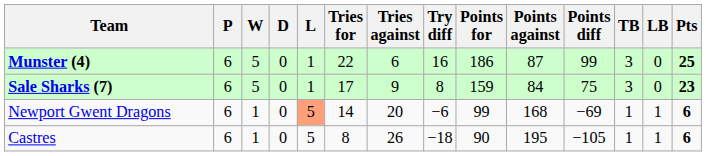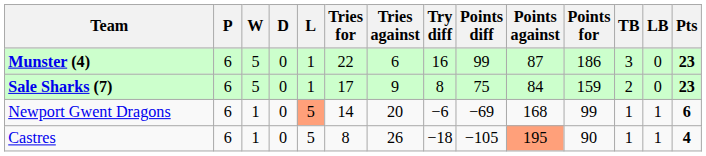columns swapped: Points for <-> Points diff
Munster (4) | Pts: 25 -> 23
Sale Sharks (7) | TB: 3 -> 2
Castres | Points against: no background -> lightsalmon background
Castres | Pts: 6 -> 4
